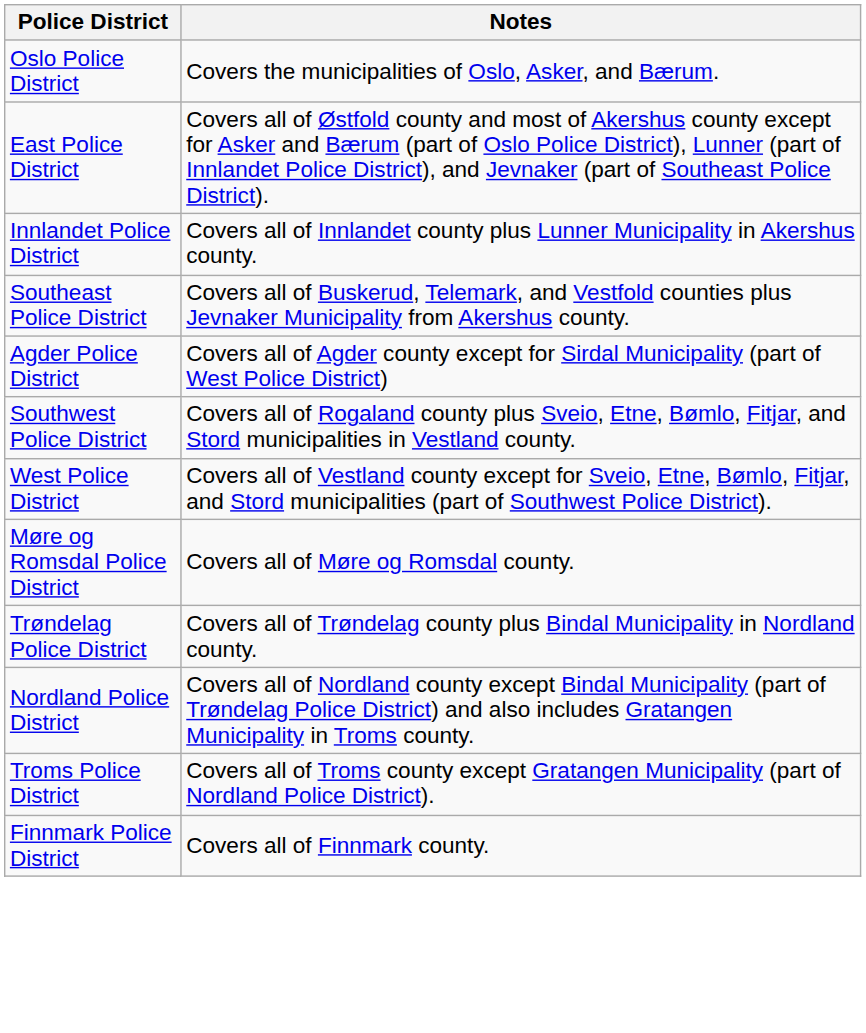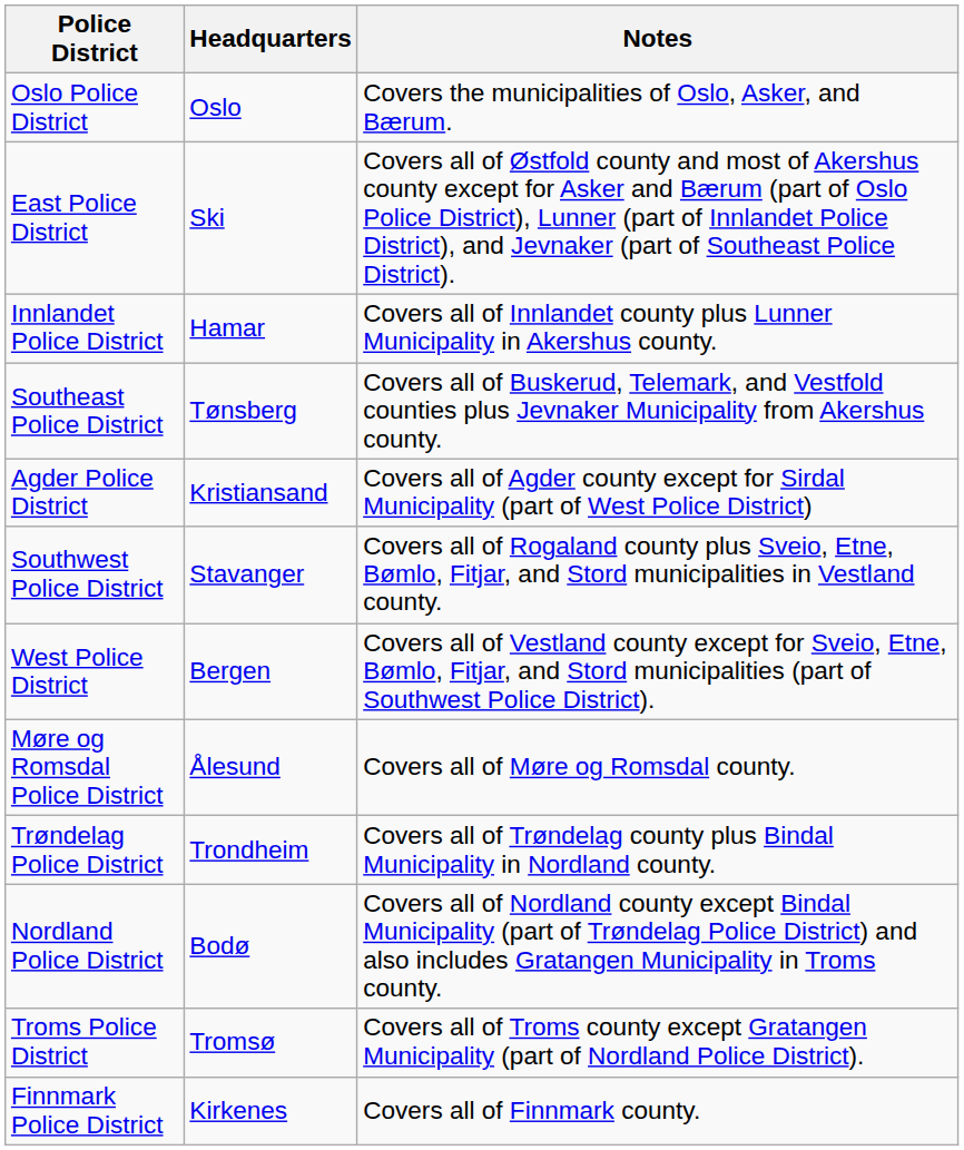+ column: Headquarters | Oslo | Ski | Hamar | Tønsberg | Kristiansand | Stavanger | Bergen | Ålesund | Trondheim | Bodø | Tromsø | Kirkenes
